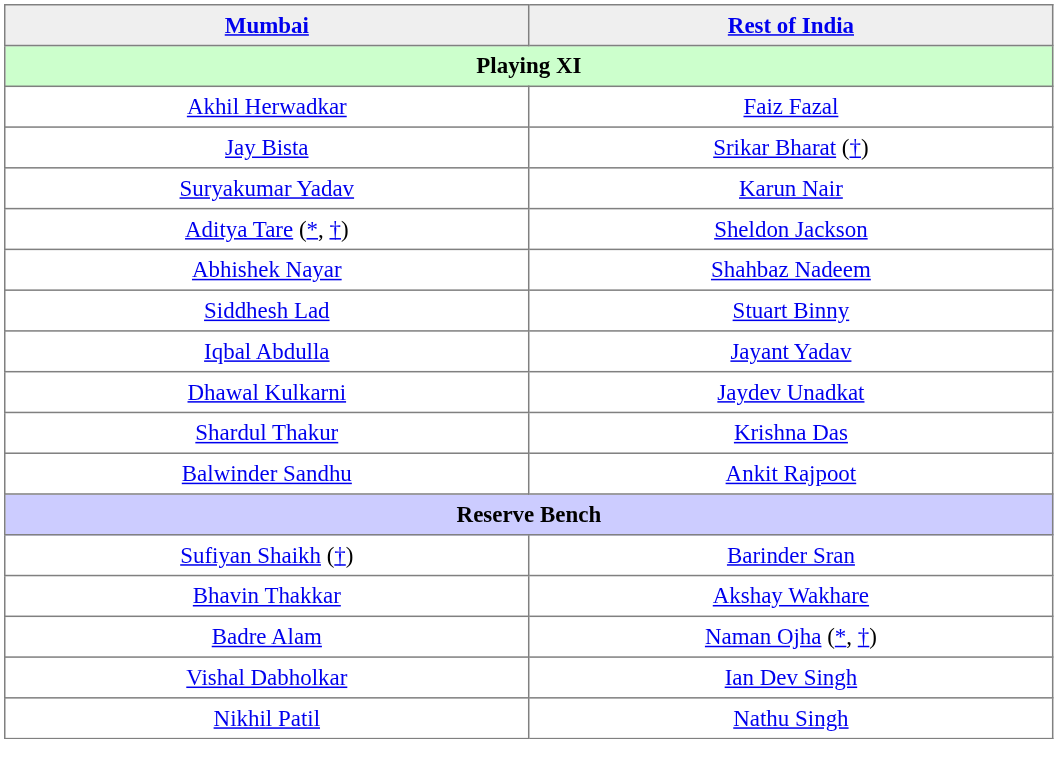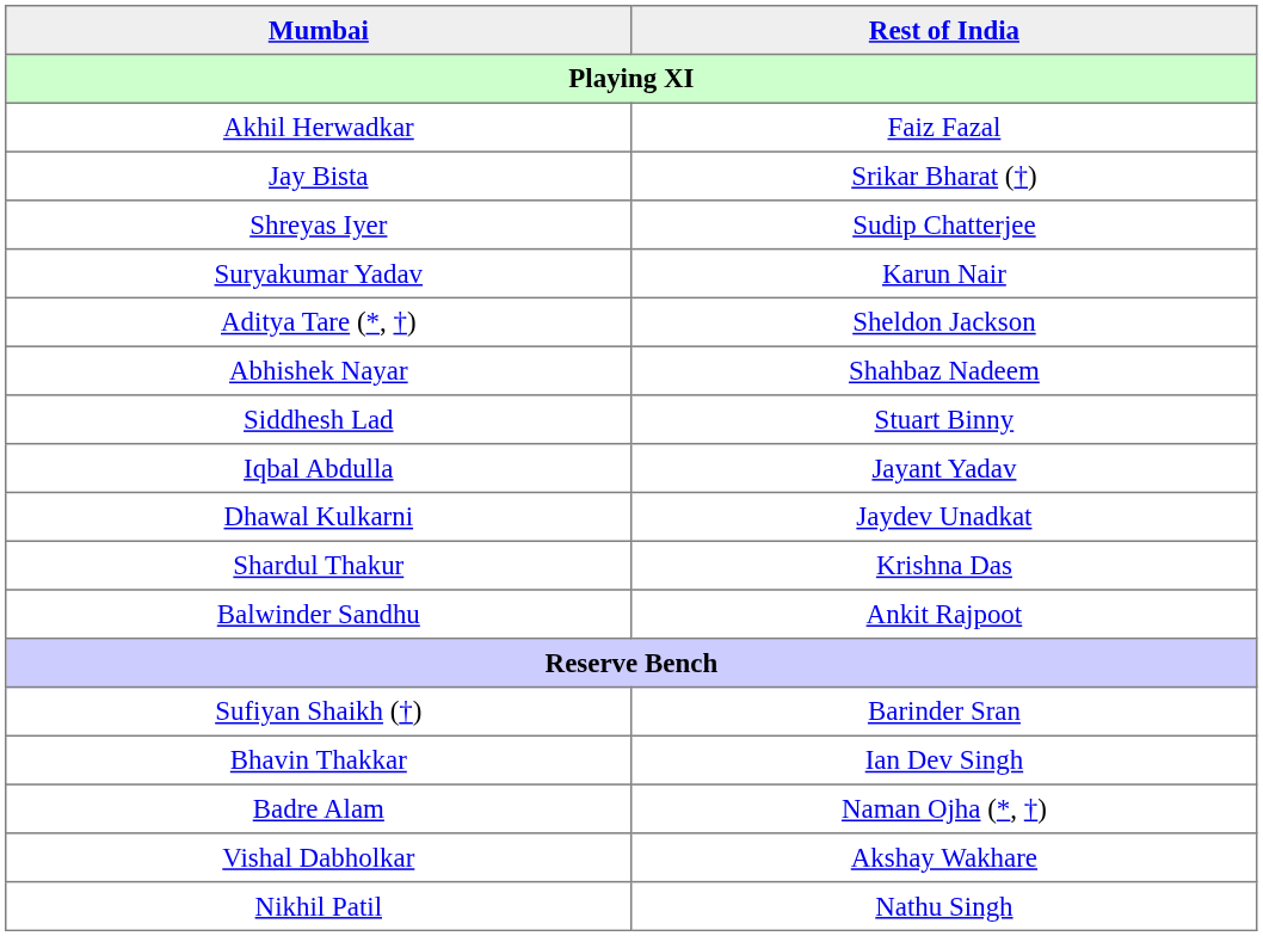+ row: Shreyas Iyer | Sudip Chatterjee
Bhavin Thakkar | Rest of India: Akshay Wakhare -> Ian Dev Singh
Vishal Dabholkar | Rest of India: Ian Dev Singh -> Akshay Wakhare
